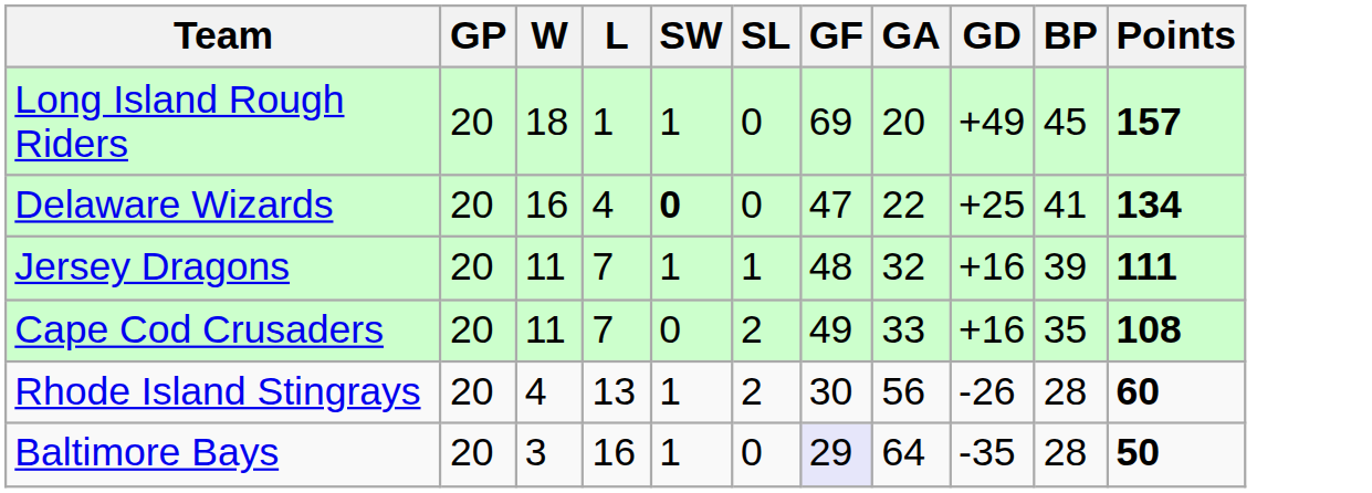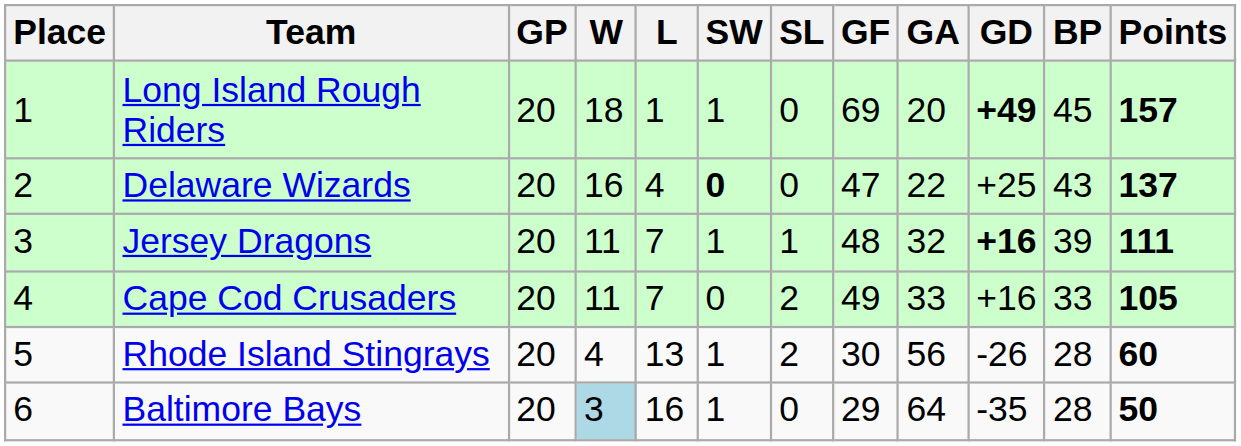+ column: Place | 1 | 2 | 3 | 4 | 5 | 6
Long Island Rough Riders | GD: normal -> bold
Delaware Wizards | BP: 41 -> 43
Delaware Wizards | Points: 134 -> 137
Jersey Dragons | GD: normal -> bold
Cape Cod Crusaders | BP: 35 -> 33
Cape Cod Crusaders | Points: 108 -> 105
Baltimore Bays | W: no background -> lightblue background
Baltimore Bays | GF: lavender background -> no background
